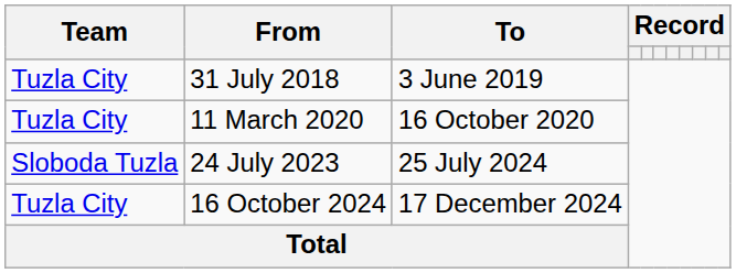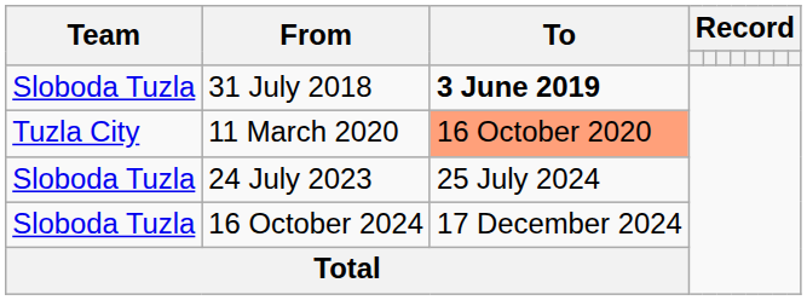31 July 2018 | Team: Tuzla City -> Sloboda Tuzla
31 July 2018 | To: normal -> bold
11 March 2020 | To: no background -> lightsalmon background
16 October 2024 | Team: Tuzla City -> Sloboda Tuzla
